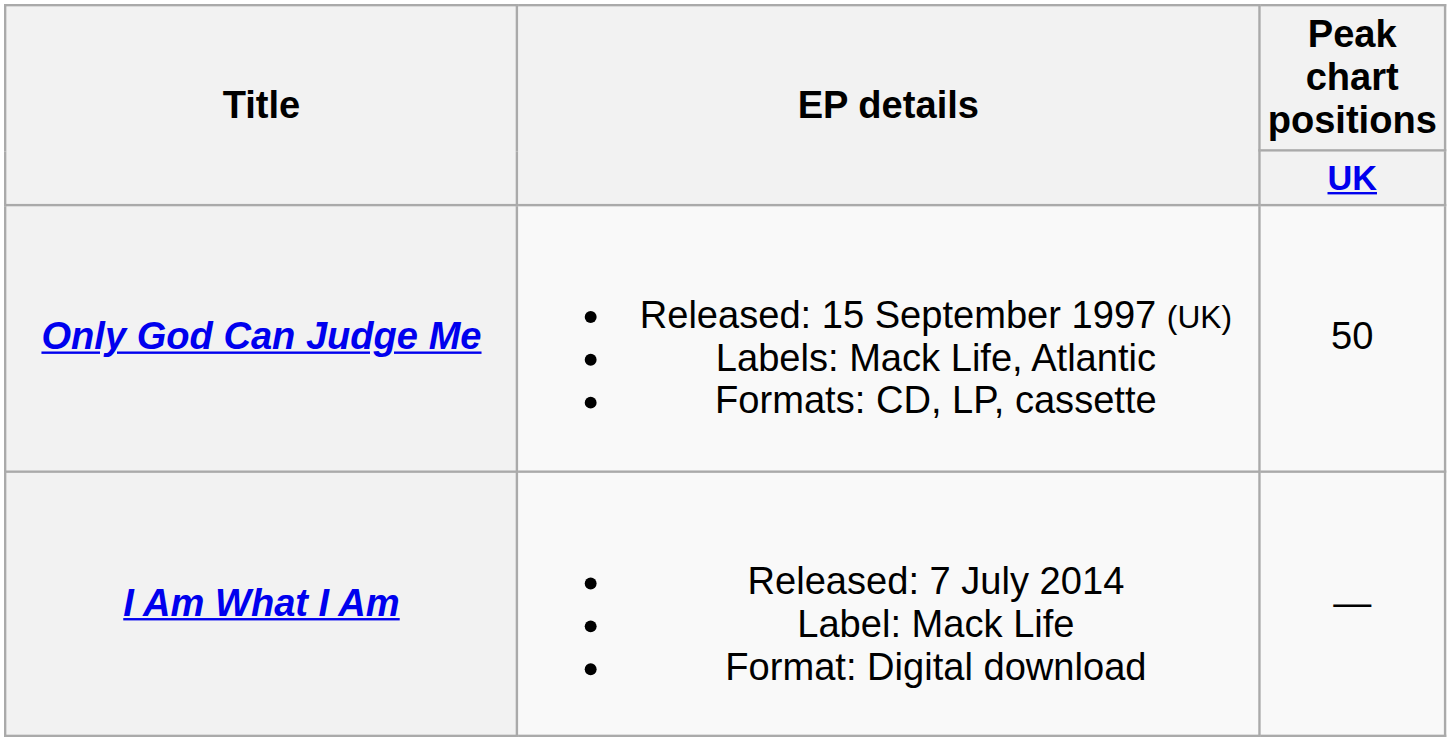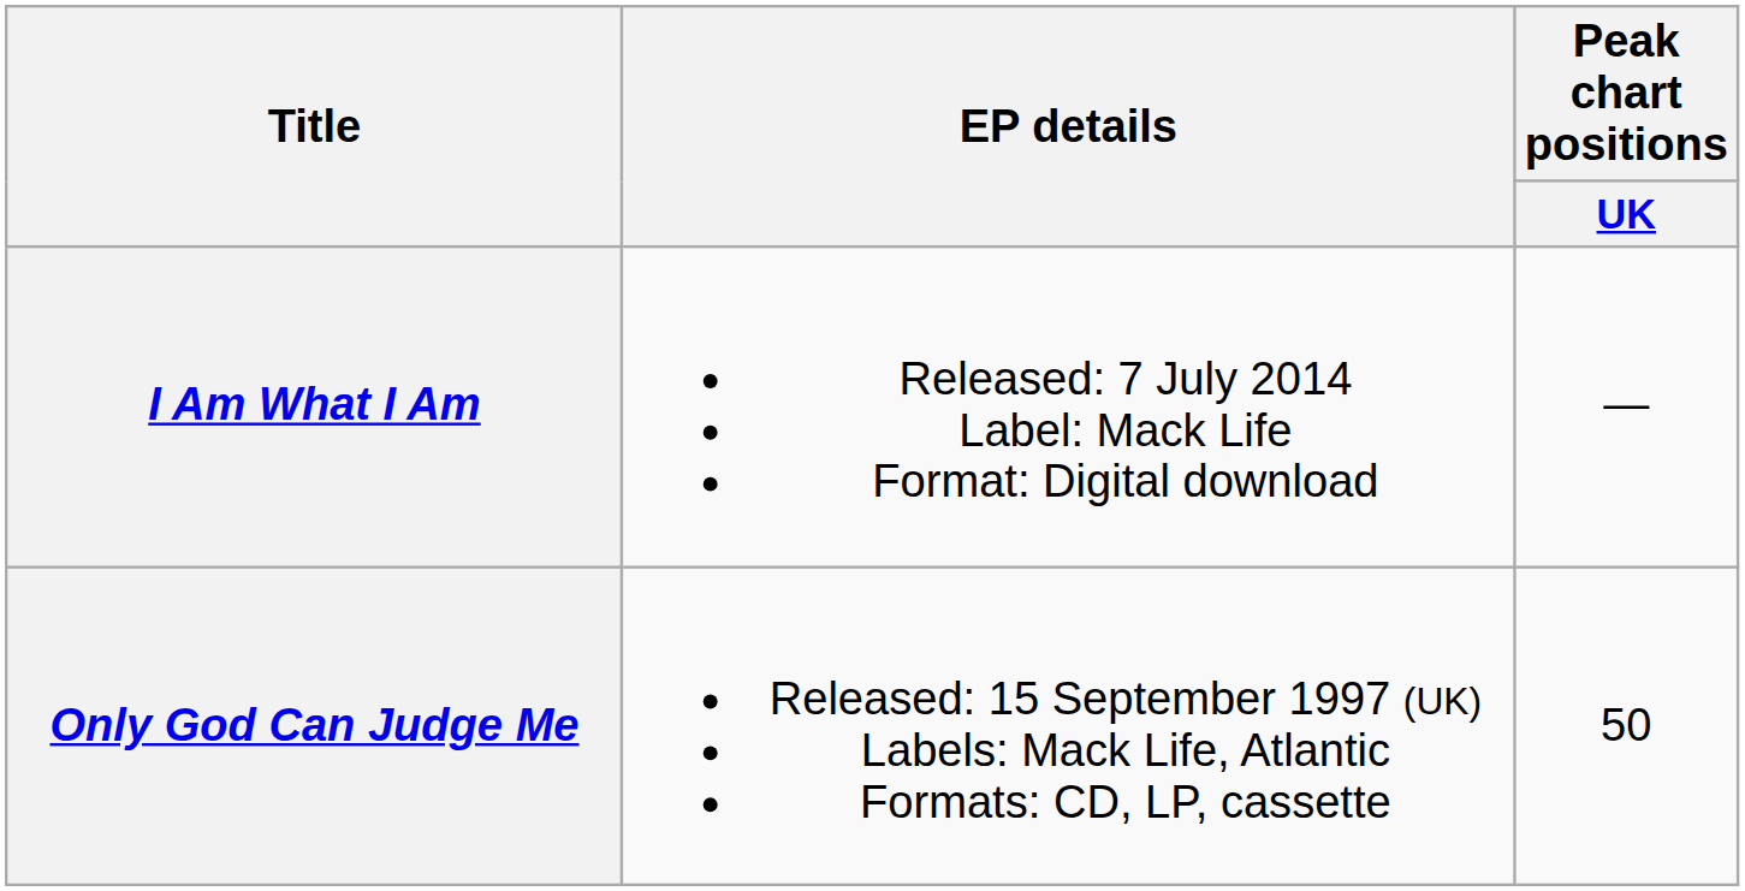rows swapped: Only God Can Judge Me <-> I Am What I Am
